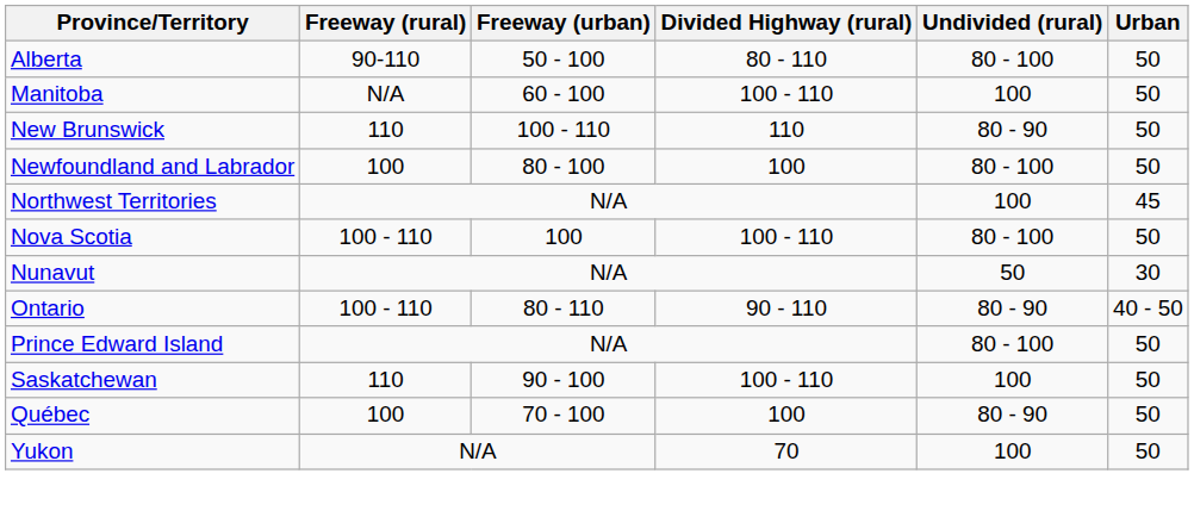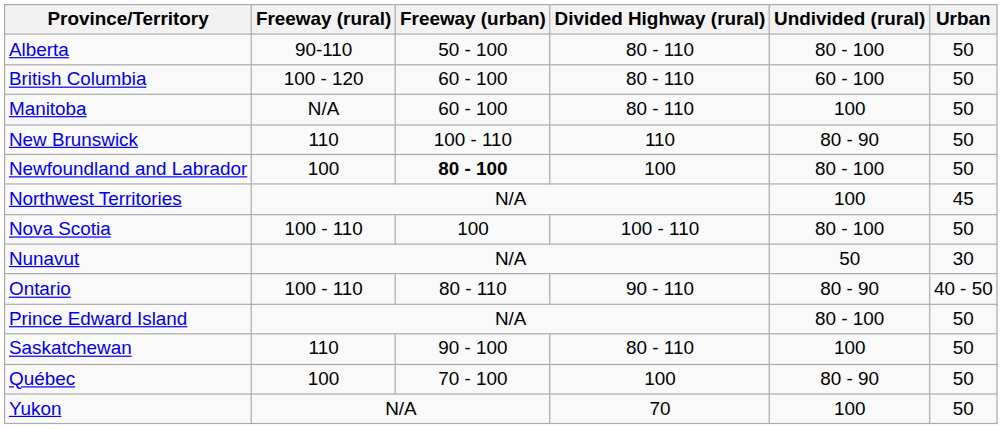+ row: British Columbia | 100 - 120 | 60 - 100 | 80 - 110 | 60 - 100 | 50
Manitoba | Divided Highway (rural): 100 - 110 -> 80 - 110
Newfoundland and Labrador | Freeway (urban): normal -> bold
Saskatchewan | Divided Highway (rural): 100 - 110 -> 80 - 110
